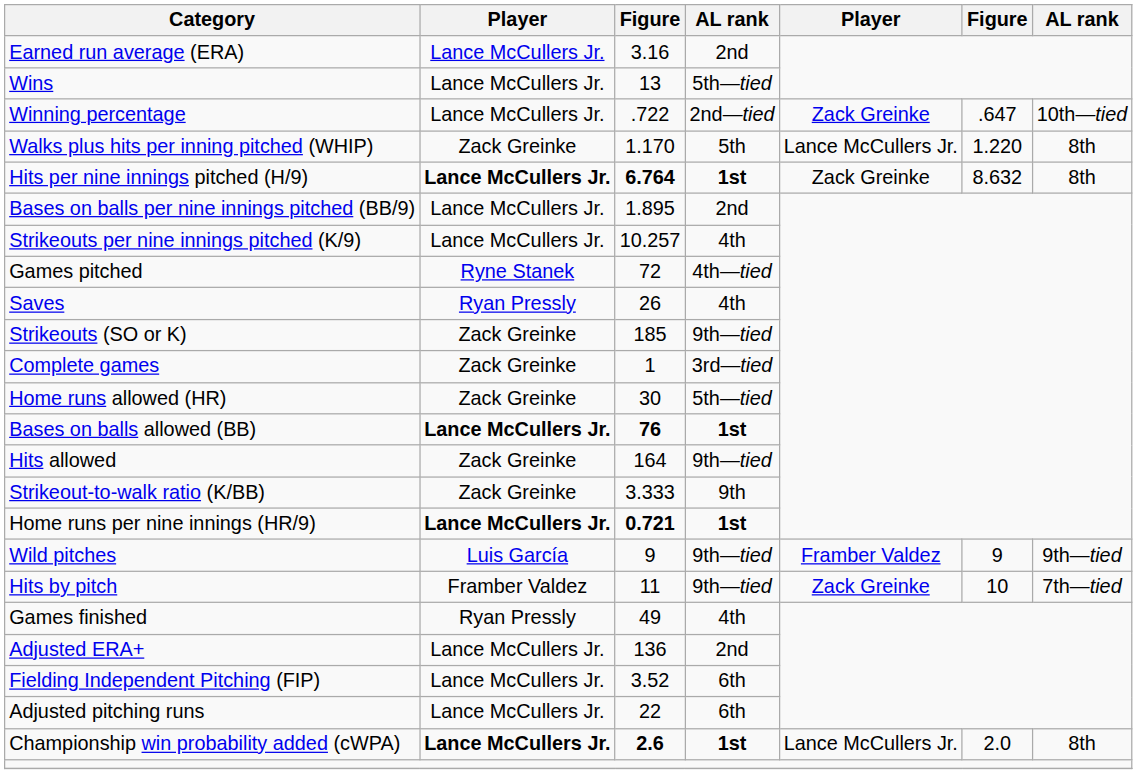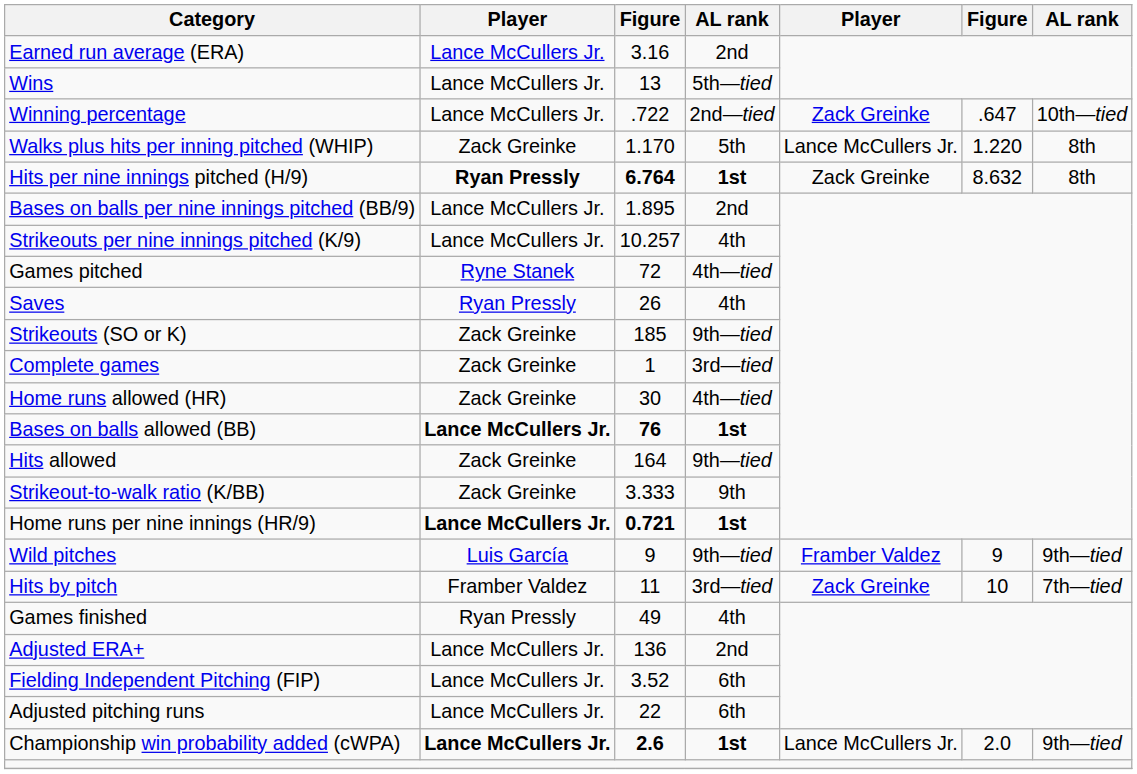Hits per nine innings pitched (H/9) | column 2: Lance McCullers Jr. -> Ryan Pressly
Home runs allowed (HR) | column 4: 5th—tied -> 4th—tied
Hits by pitch | column 4: 9th—tied -> 3rd—tied
Championship win probability added (cWPA) | column 7: 8th -> 9th—tied
